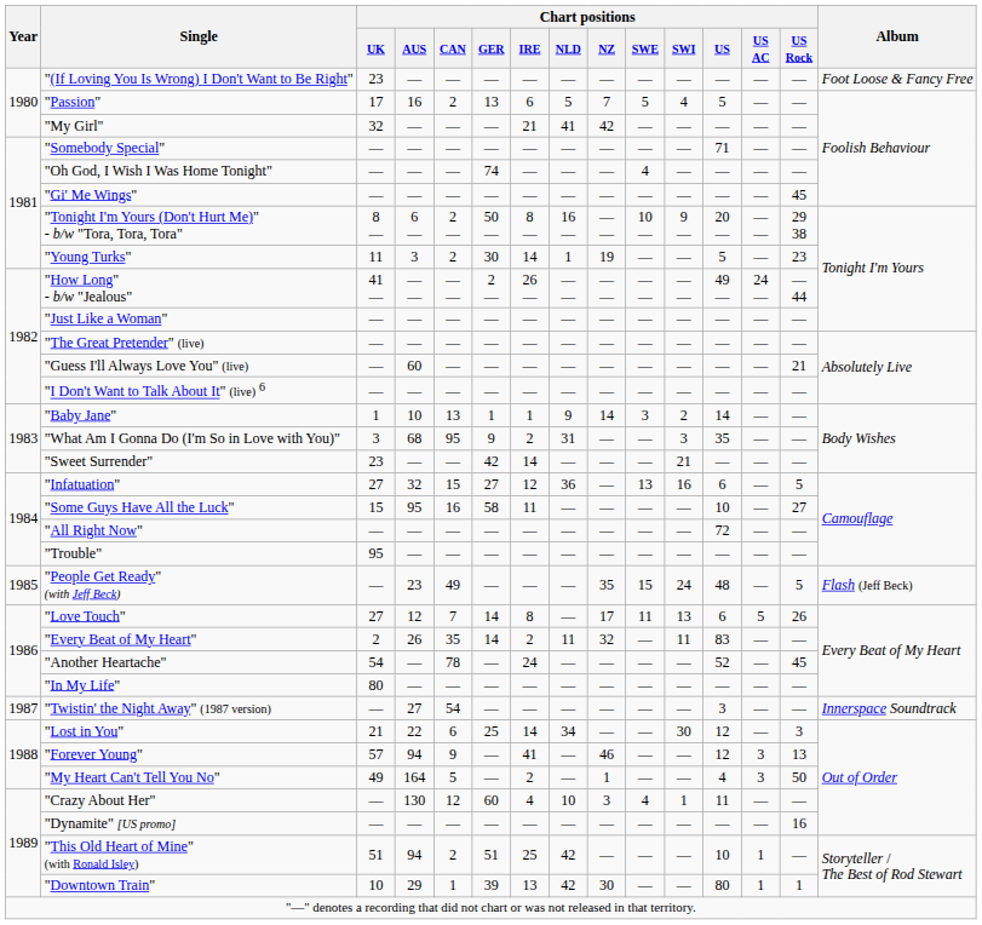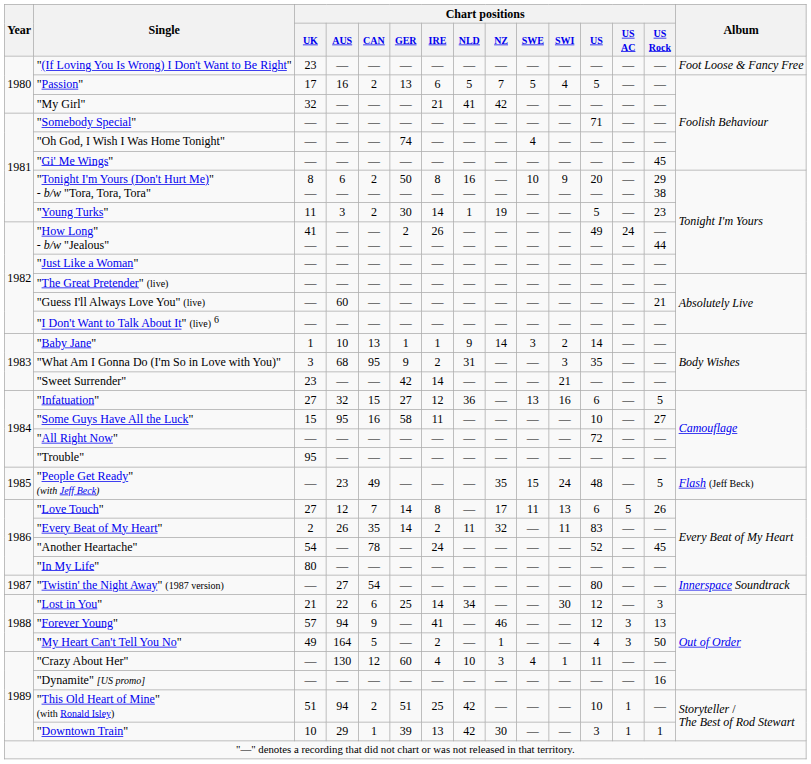"Twistin' the Night Away" (1987 version) | Chart positions / US: 3 -> 80
"Downtown Train" | Chart positions / US: 80 -> 3
